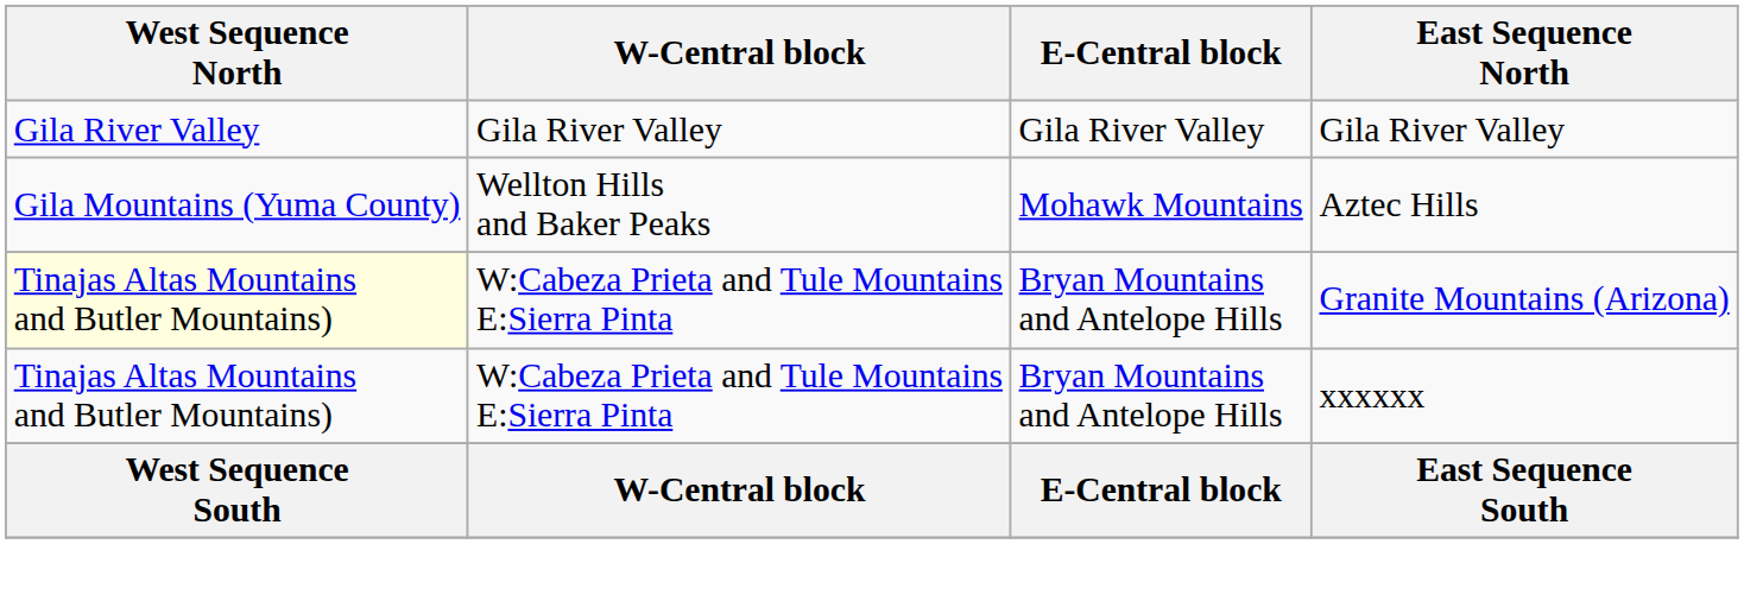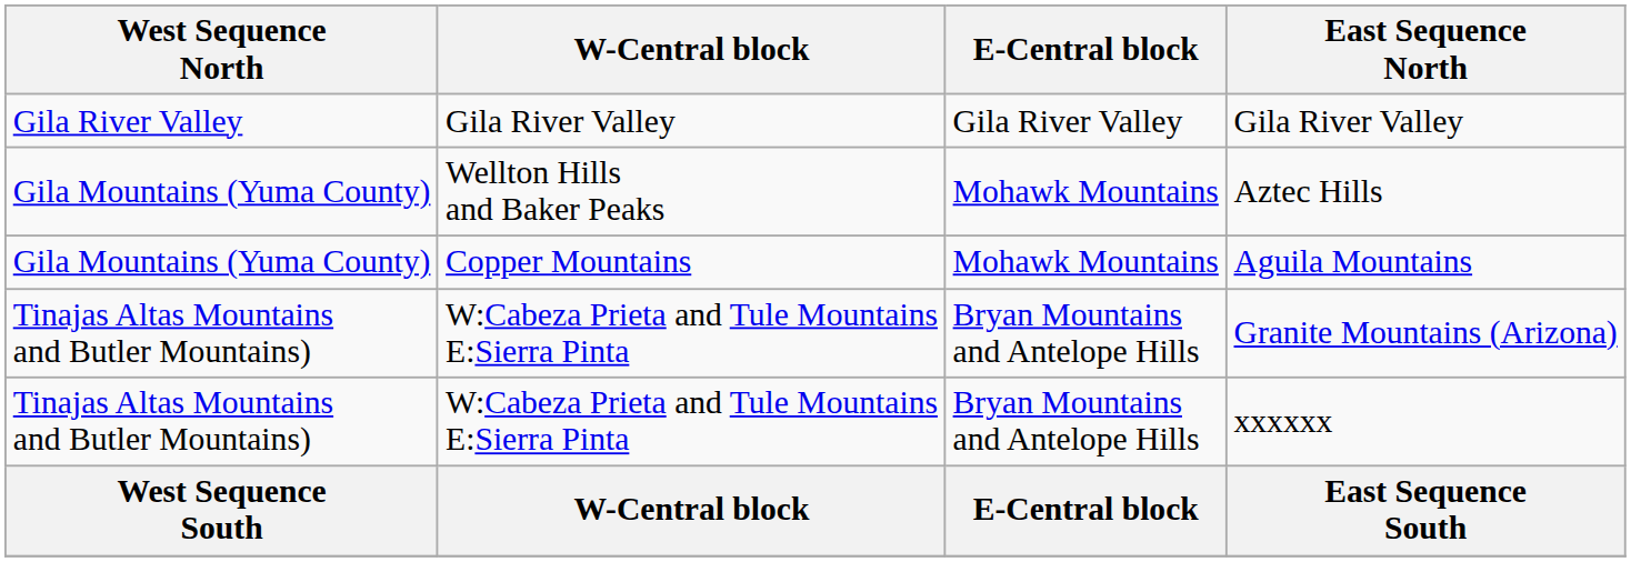+ row: Gila Mountains (Yuma County) | Copper Mountains | Mohawk Mountains | Aguila Mountains
Granite Mountains (Arizona) | West Sequence North: lightyellow background -> no background
